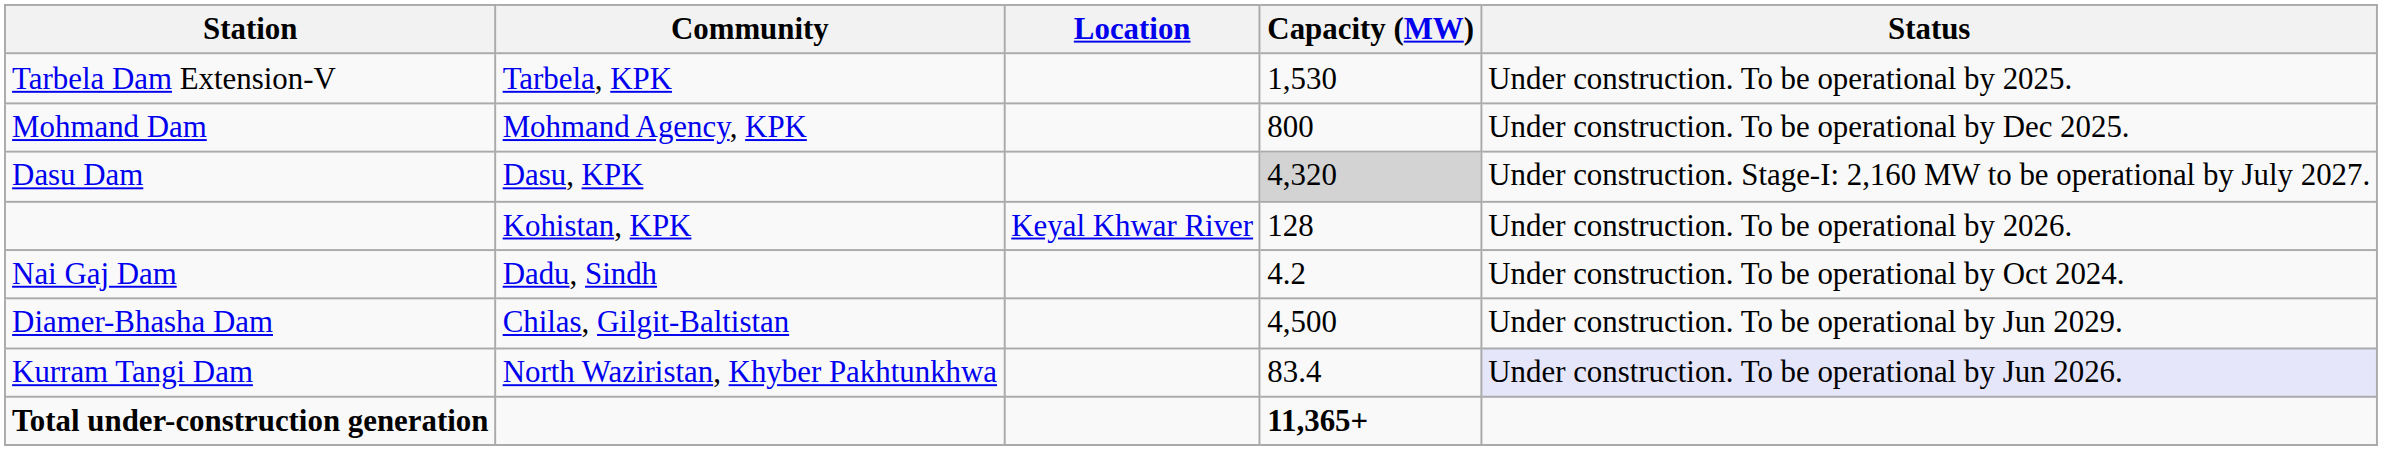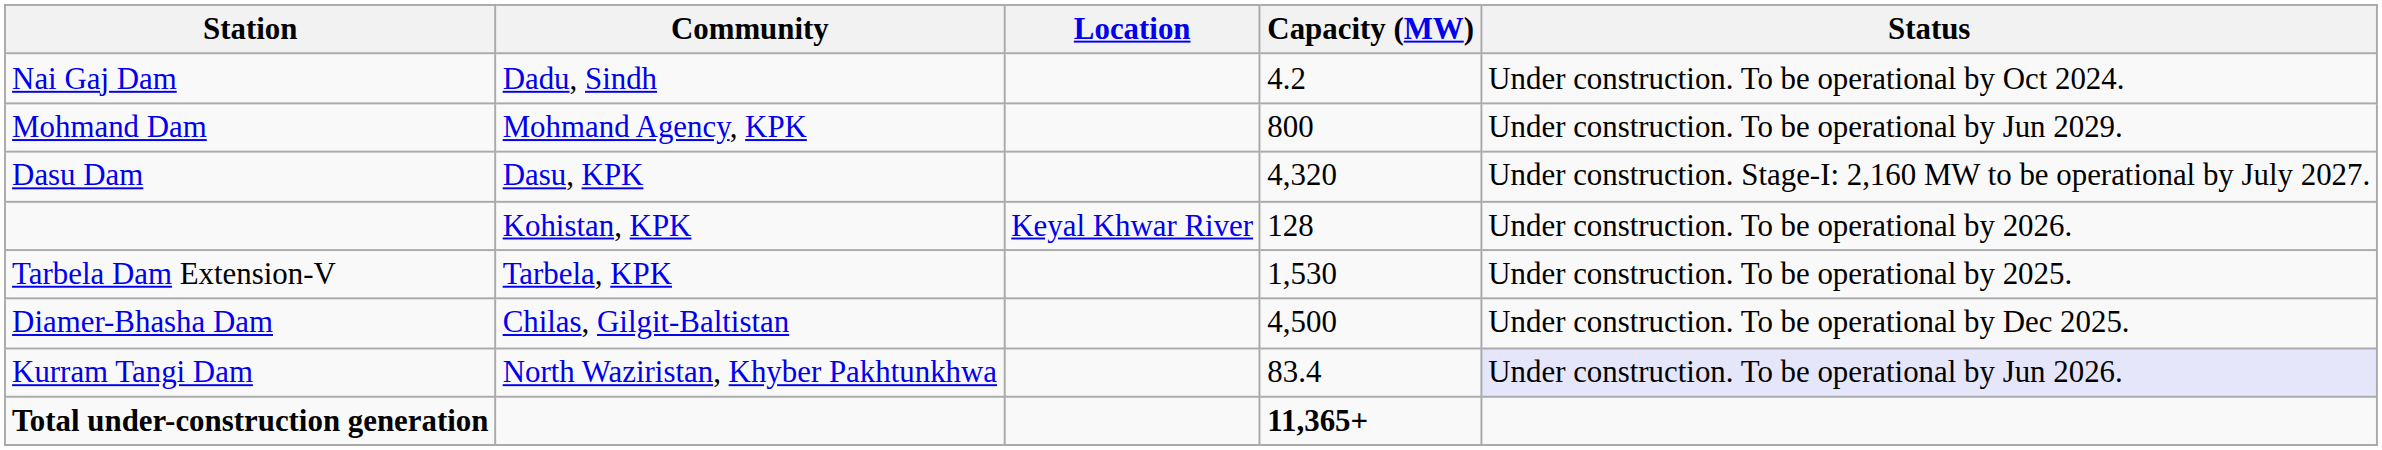rows swapped: Nai Gaj Dam <-> Tarbela Dam Extension-V
Mohmand Dam | Status: Under construction. To be operational by Dec 2025. -> Under construction. To be operational by Jun 2029.
Dasu Dam | Capacity (MW): lightgrey background -> no background
Diamer-Bhasha Dam | Status: Under construction. To be operational by Jun 2029. -> Under construction. To be operational by Dec 2025.
